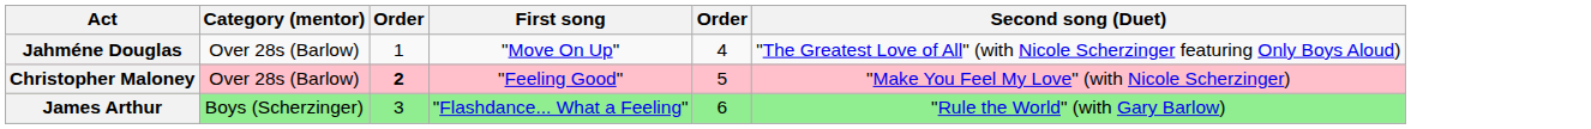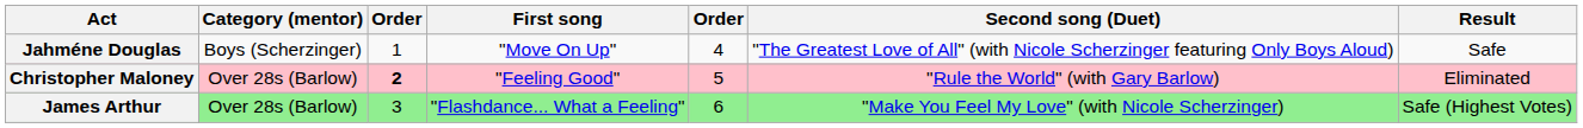+ column: Result | Safe | Eliminated | Safe (Highest Votes)
Jahméne Douglas | Category (mentor): Over 28s (Barlow) -> Boys (Scherzinger)
Christopher Maloney | Second song (Duet): "Make You Feel My Love" (with Nicole Scherzinger) -> "Rule the World" (with Gary Barlow)
James Arthur | Category (mentor): Boys (Scherzinger) -> Over 28s (Barlow)
James Arthur | Second song (Duet): "Rule the World" (with Gary Barlow) -> "Make You Feel My Love" (with Nicole Scherzinger)
